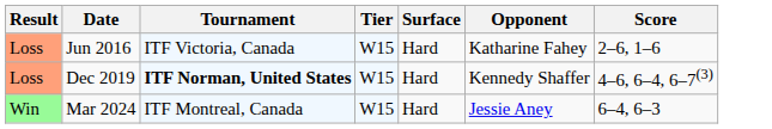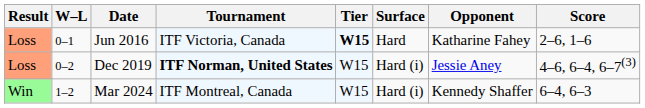+ column: W–L | 0–1 | 0–2 | 1–2
Jun 2016 | Tier: normal -> bold
Dec 2019 | Surface: Hard -> Hard (i)
Dec 2019 | Opponent: Kennedy Shaffer -> Jessie Aney
Mar 2024 | Surface: Hard -> Hard (i)
Mar 2024 | Opponent: Jessie Aney -> Kennedy Shaffer
